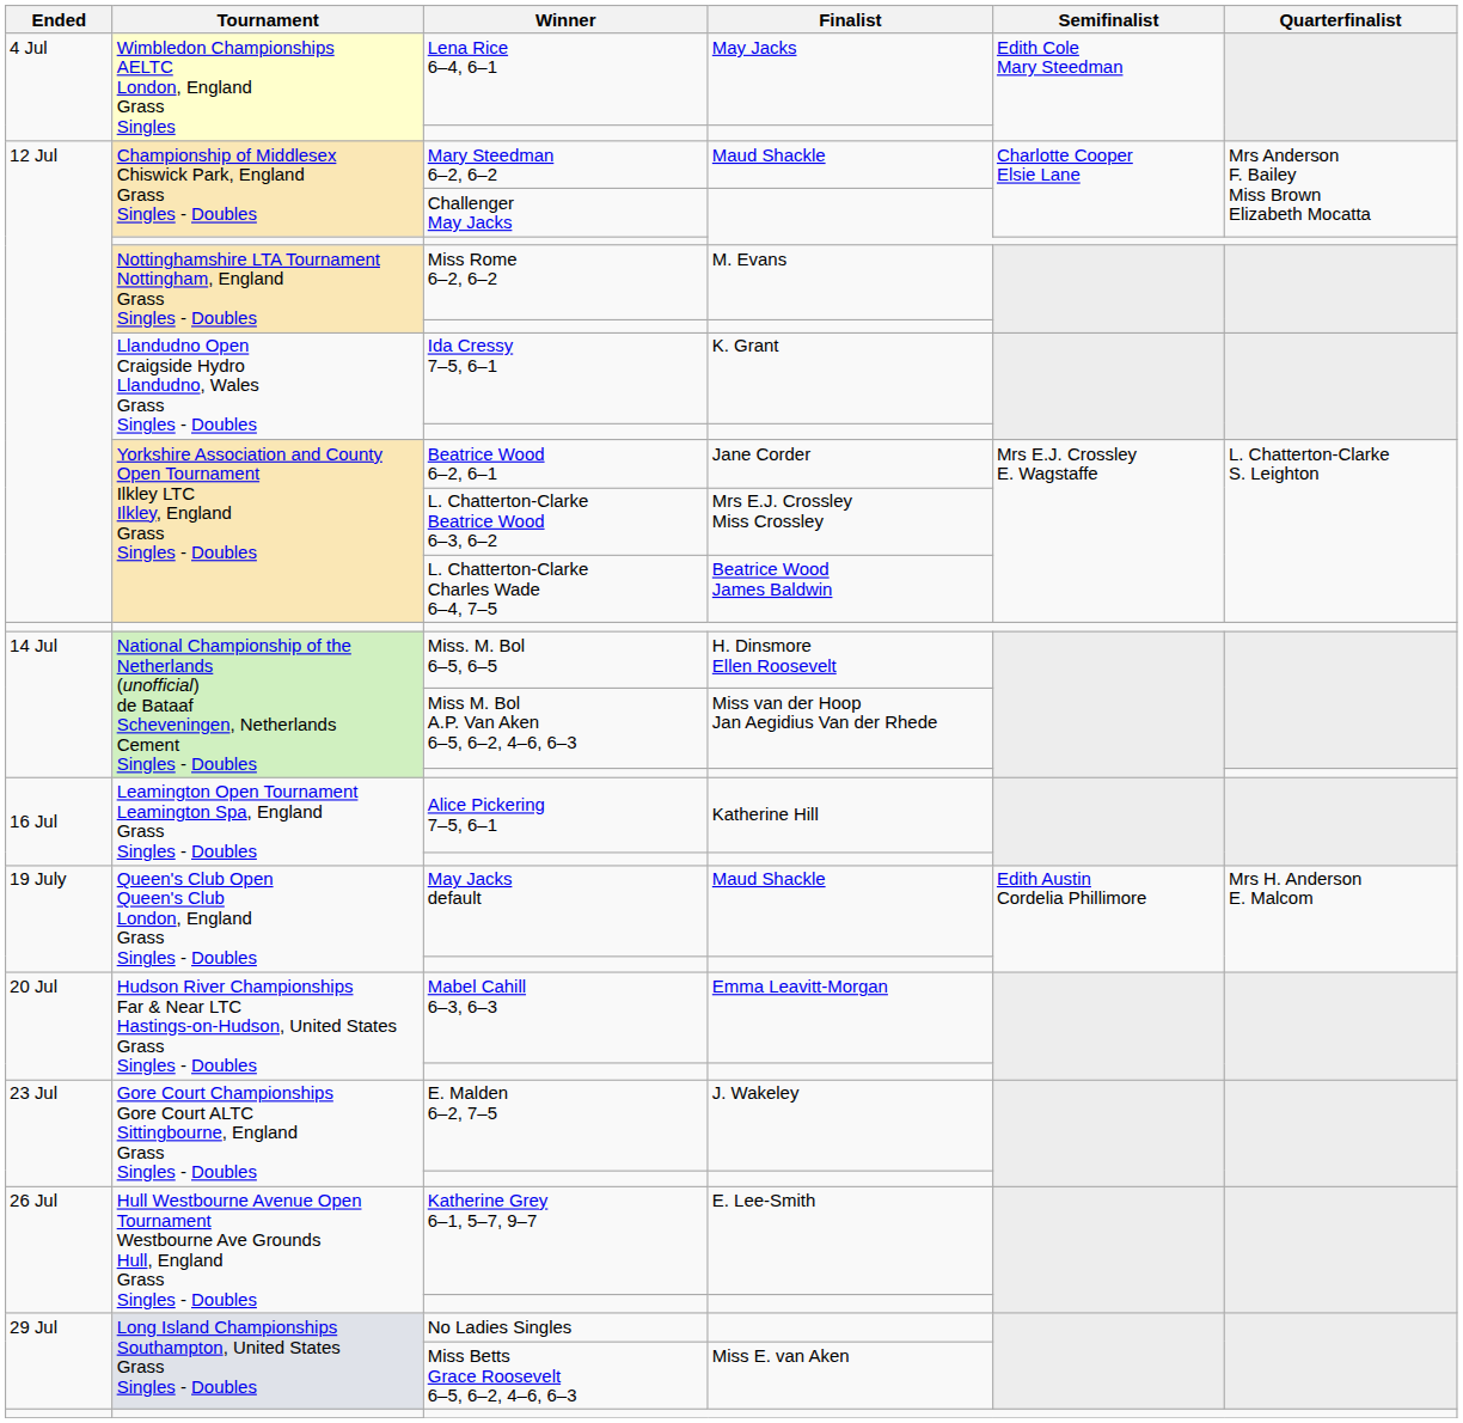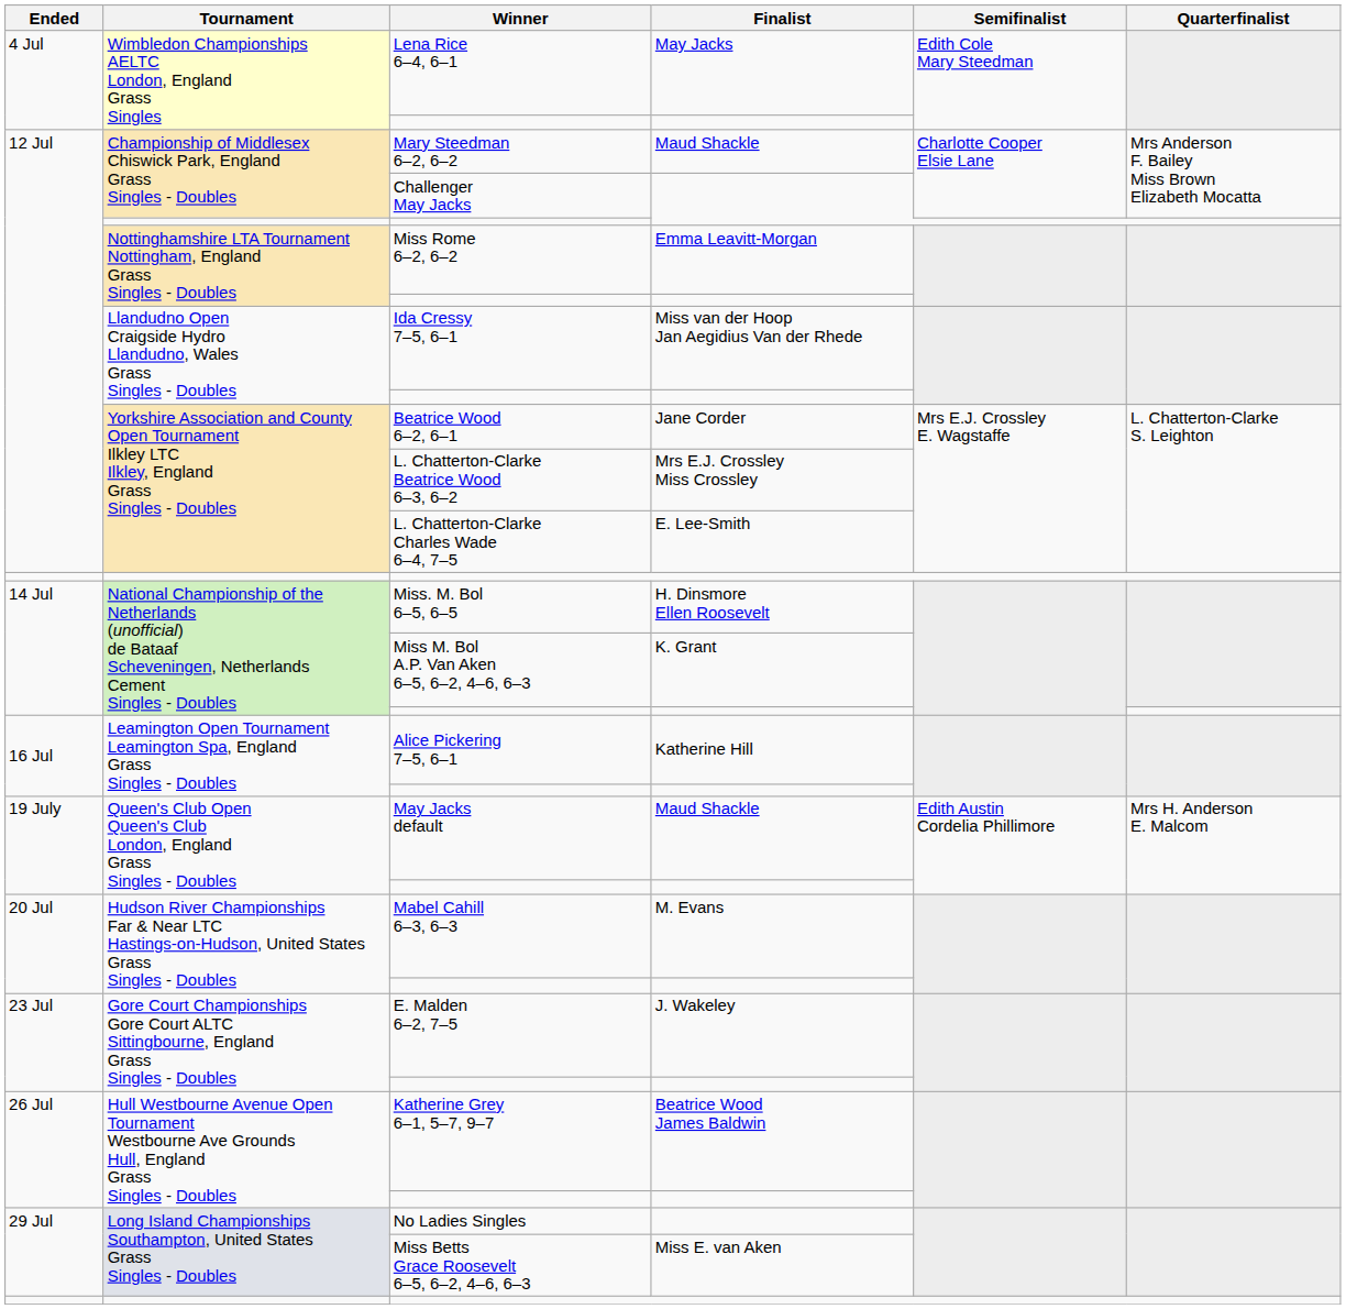Miss Rome 6–2, 6–2 | Finalist: M. Evans -> Emma Leavitt-Morgan
Ida Cressy 7–5, 6–1 | Finalist: K. Grant -> Miss van der Hoop Jan Aegidius Van der Rhede
L. Chatterton-Clarke Charles Wade 6–4, 7–5 | Finalist: Beatrice Wood James Baldwin -> E. Lee-Smith
Miss M. Bol A.P. Van Aken 6–5, 6–2, 4–6, 6–3 | Finalist: Miss van der Hoop Jan Aegidius Van der Rhede -> K. Grant
Mabel Cahill 6–3, 6–3 | Finalist: Emma Leavitt-Morgan -> M. Evans
Katherine Grey 6–1, 5–7, 9–7 | Finalist: E. Lee-Smith -> Beatrice Wood James Baldwin
